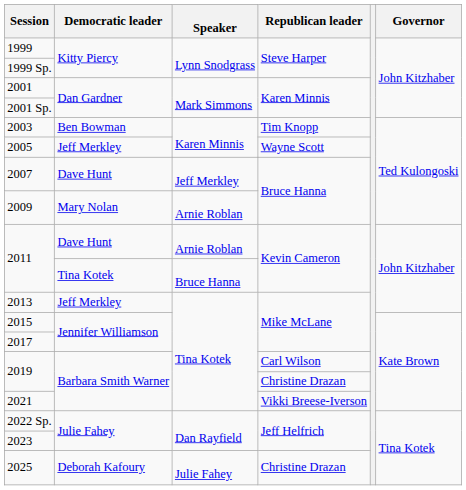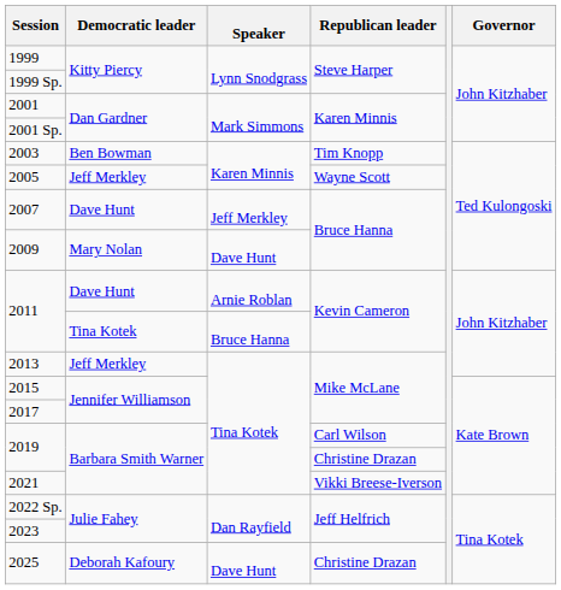2009 | Speaker: Arnie Roblan -> Dave Hunt
2025 | Speaker: Julie Fahey -> Dave Hunt
